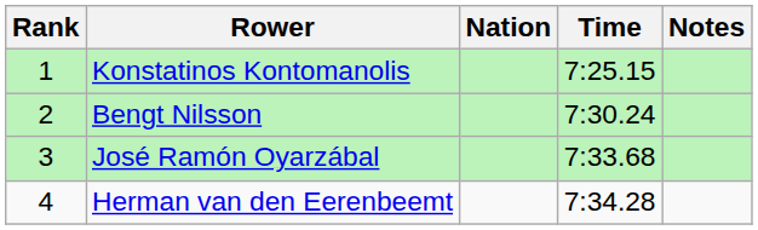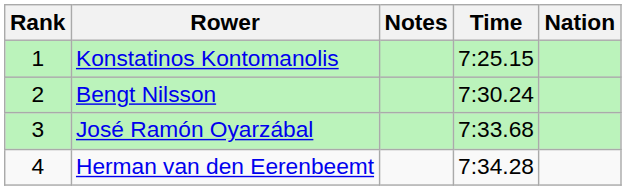columns swapped: Nation <-> Notes
